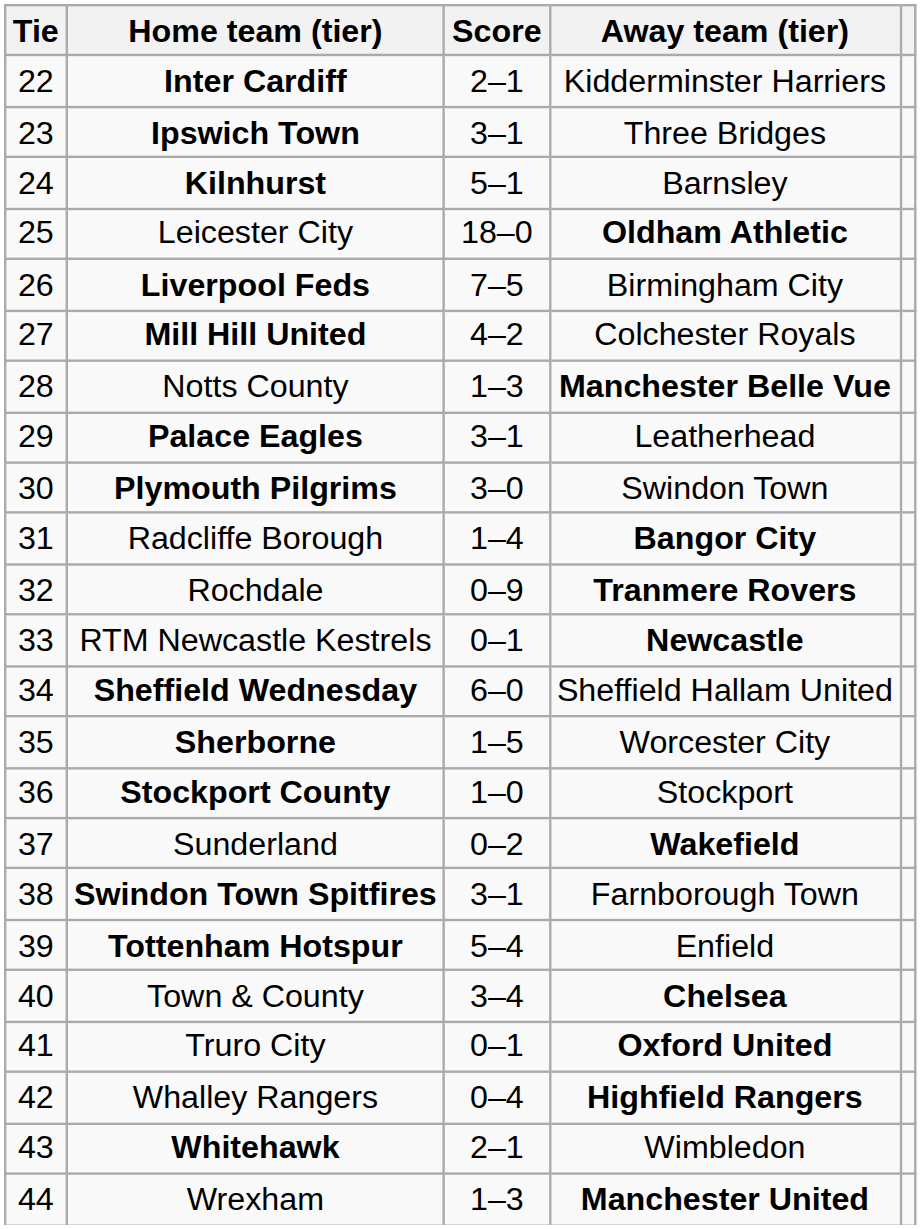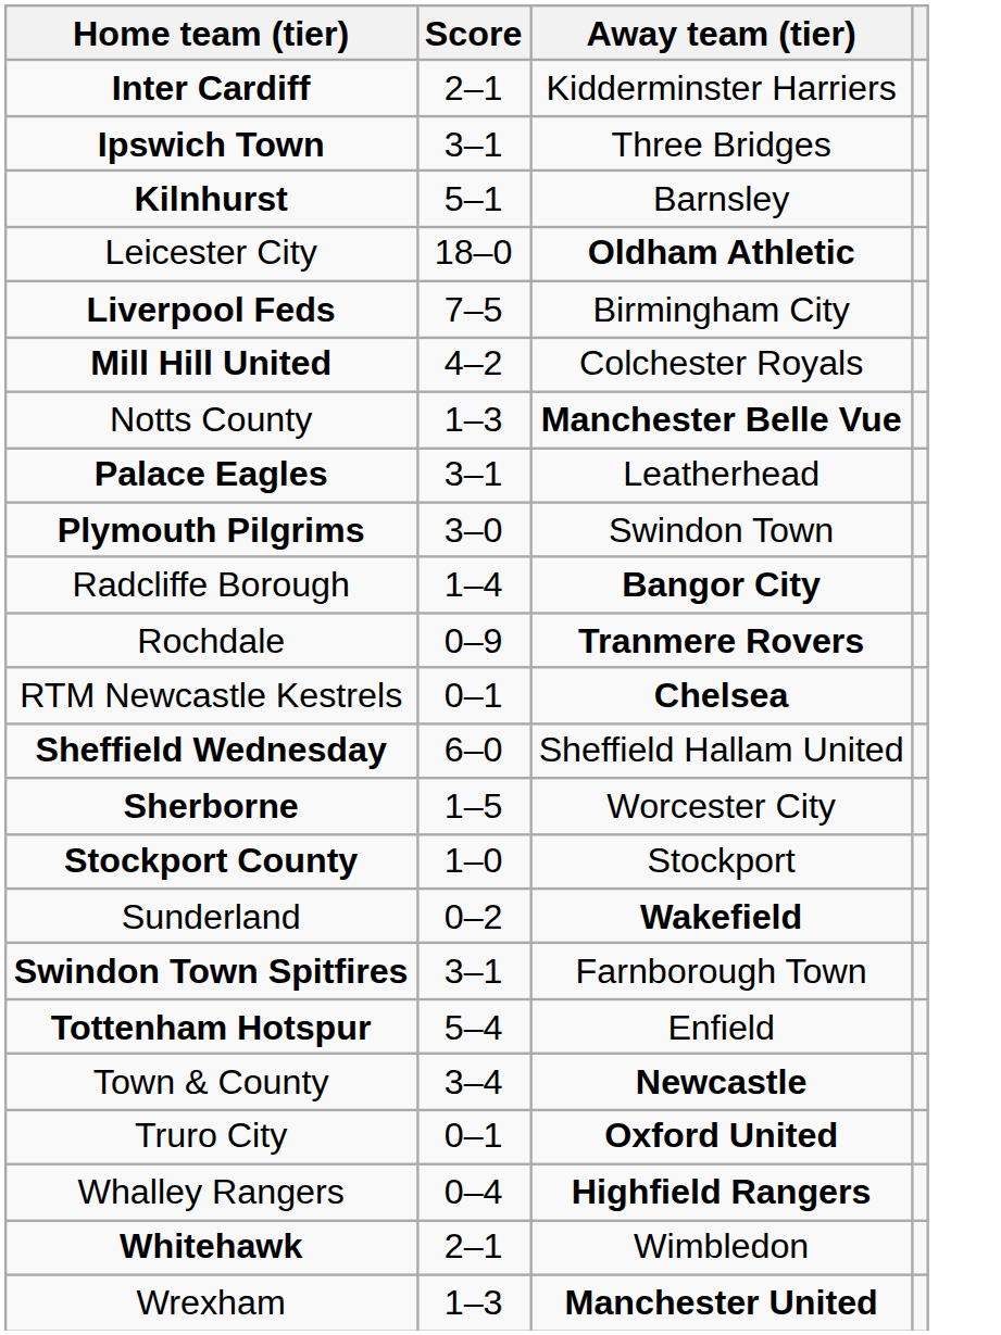- column: Tie | 22 | 23 | 24 | 25 | 26 | 27 | 28 | 29 | 30 | 31 | 32 | 33 | 34 | 35 | 36 | 37 | 38 | 39 | 40 | 41 | 42 | 43 | 44
RTM Newcastle Kestrels | Away team (tier): Newcastle -> Chelsea
Town & County | Away team (tier): Chelsea -> Newcastle
